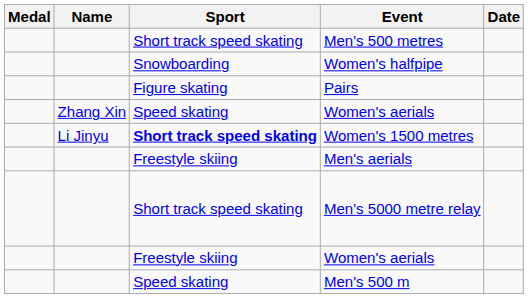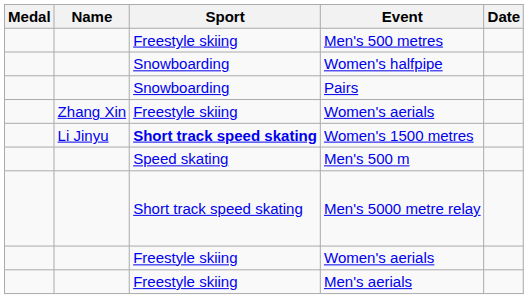Men's 500 metres | Sport: Short track speed skating -> Freestyle skiing
Pairs | Sport: Figure skating -> Snowboarding
Zhang Xin / Women's aerials | Sport: Speed skating -> Freestyle skiing
rows swapped: Men's aerials <-> Men's 500 m
